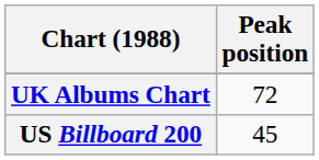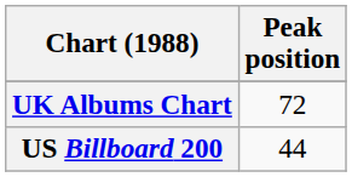US Billboard 200 | Peak position: 45 -> 44
